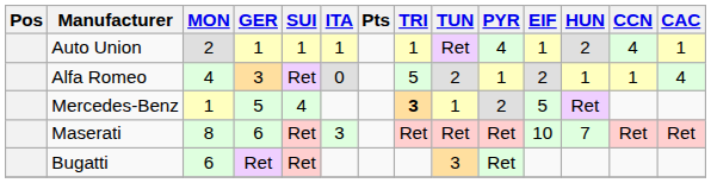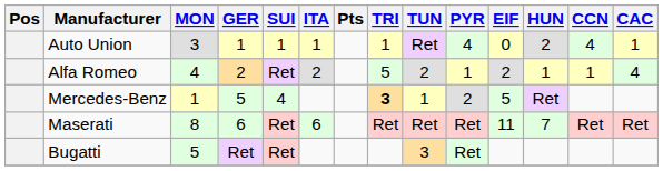Auto Union | MON: 2 -> 3
Auto Union | EIF: 1 -> 0
Alfa Romeo | GER: 3 -> 2
Alfa Romeo | ITA: 0 -> 2
Maserati | ITA: 3 -> 6
Maserati | EIF: 10 -> 11
Bugatti | MON: 6 -> 5
